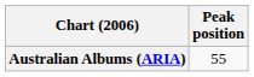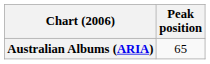Australian Albums (ARIA) | Peak position: 55 -> 65
